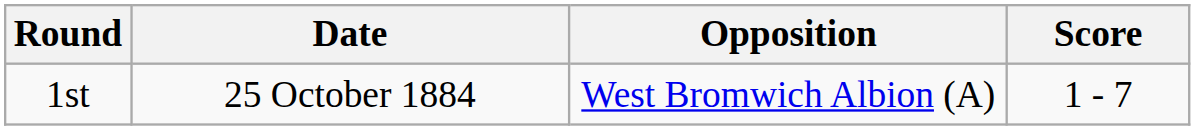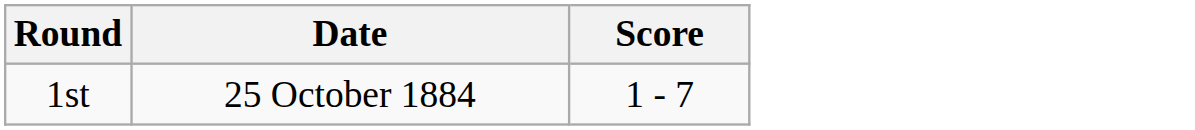- column: Opposition | West Bromwich Albion (A)
